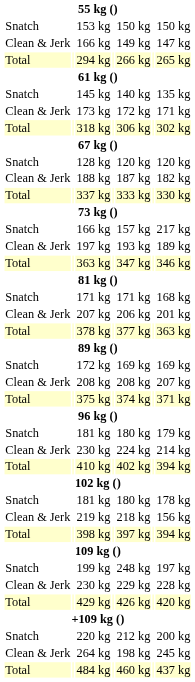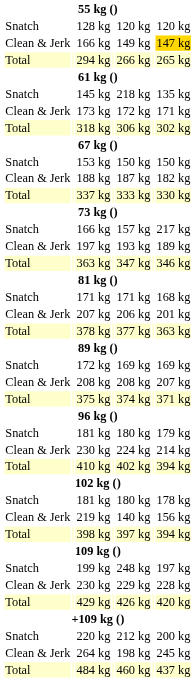rows swapped: 128 kg <-> 153 kg
Clean & Jerk / 166 kg | column 7: no background -> gold background
145 kg | column 5: 140 kg -> 218 kg
219 kg | column 5: 218 kg -> 140 kg
